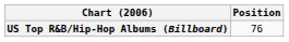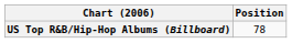US Top R&B/Hip-Hop Albums (Billboard) | Position: 76 -> 78
